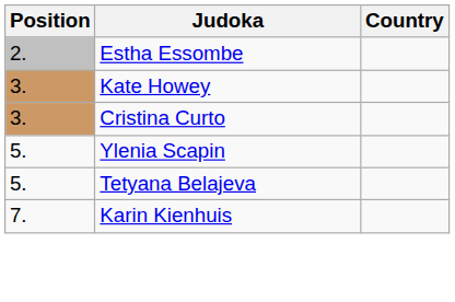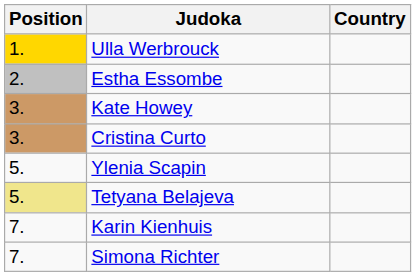+ row: 1. | Ulla Werbrouck
Tetyana Belajeva | Position: no background -> khaki background
+ row: 7. | Simona Richter
